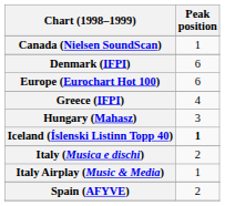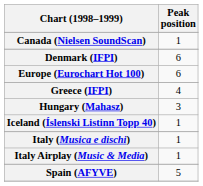Iceland (Íslenski Listinn Topp 40) | Peak position: bold -> normal
Italy (Musica e dischi) | Peak position: 2 -> 1
Spain (AFYVE) | Peak position: 2 -> 5
